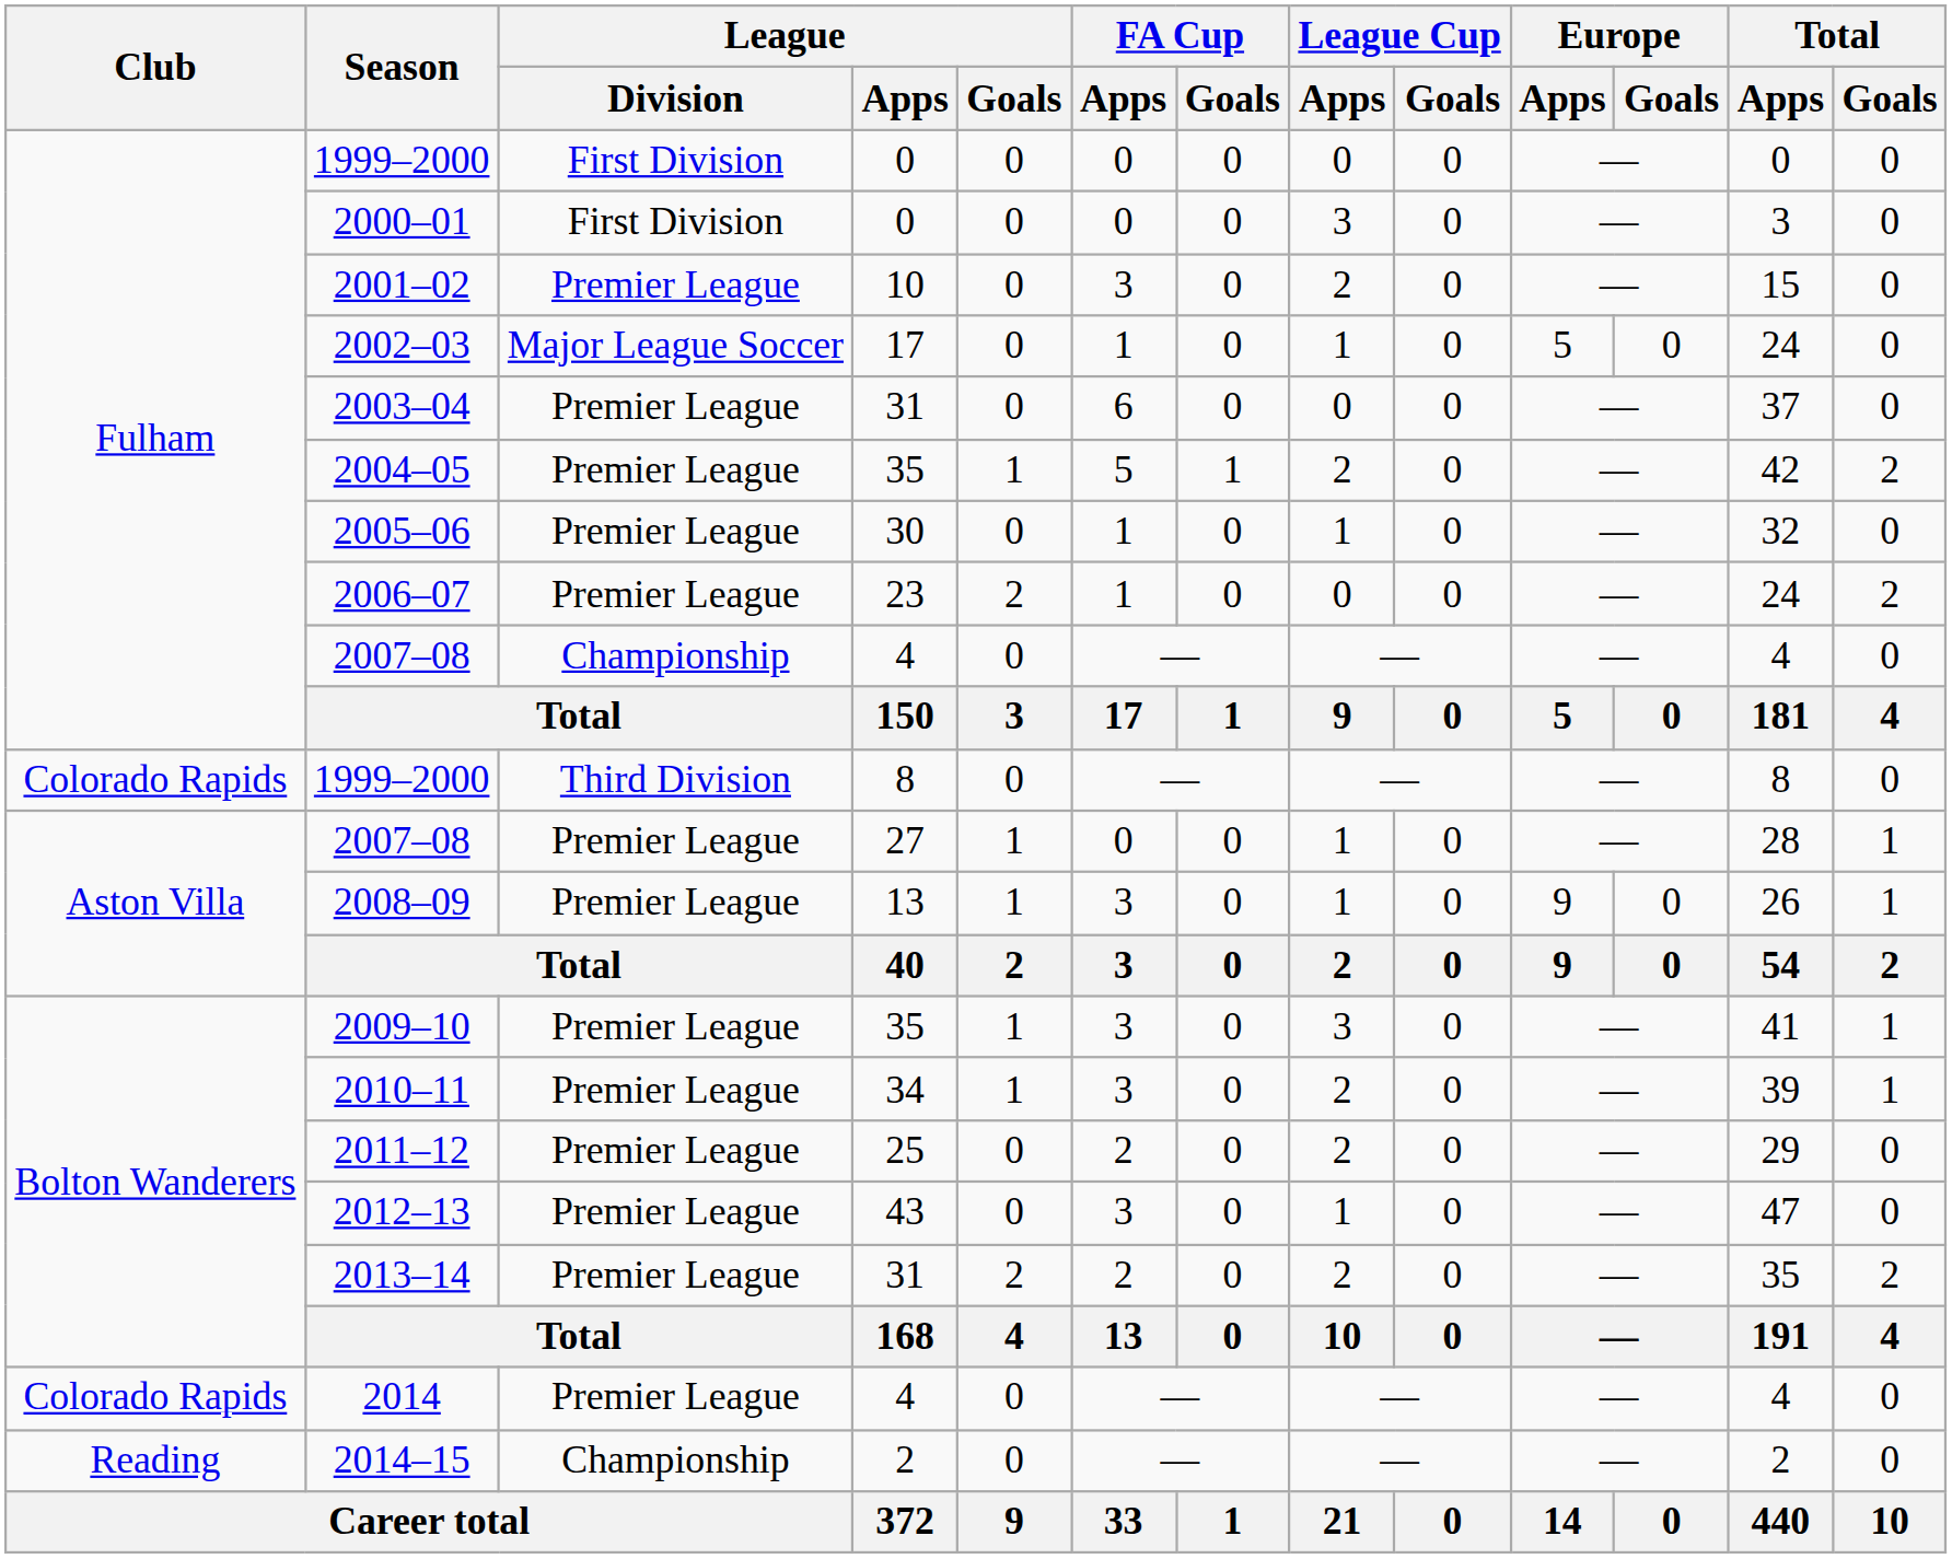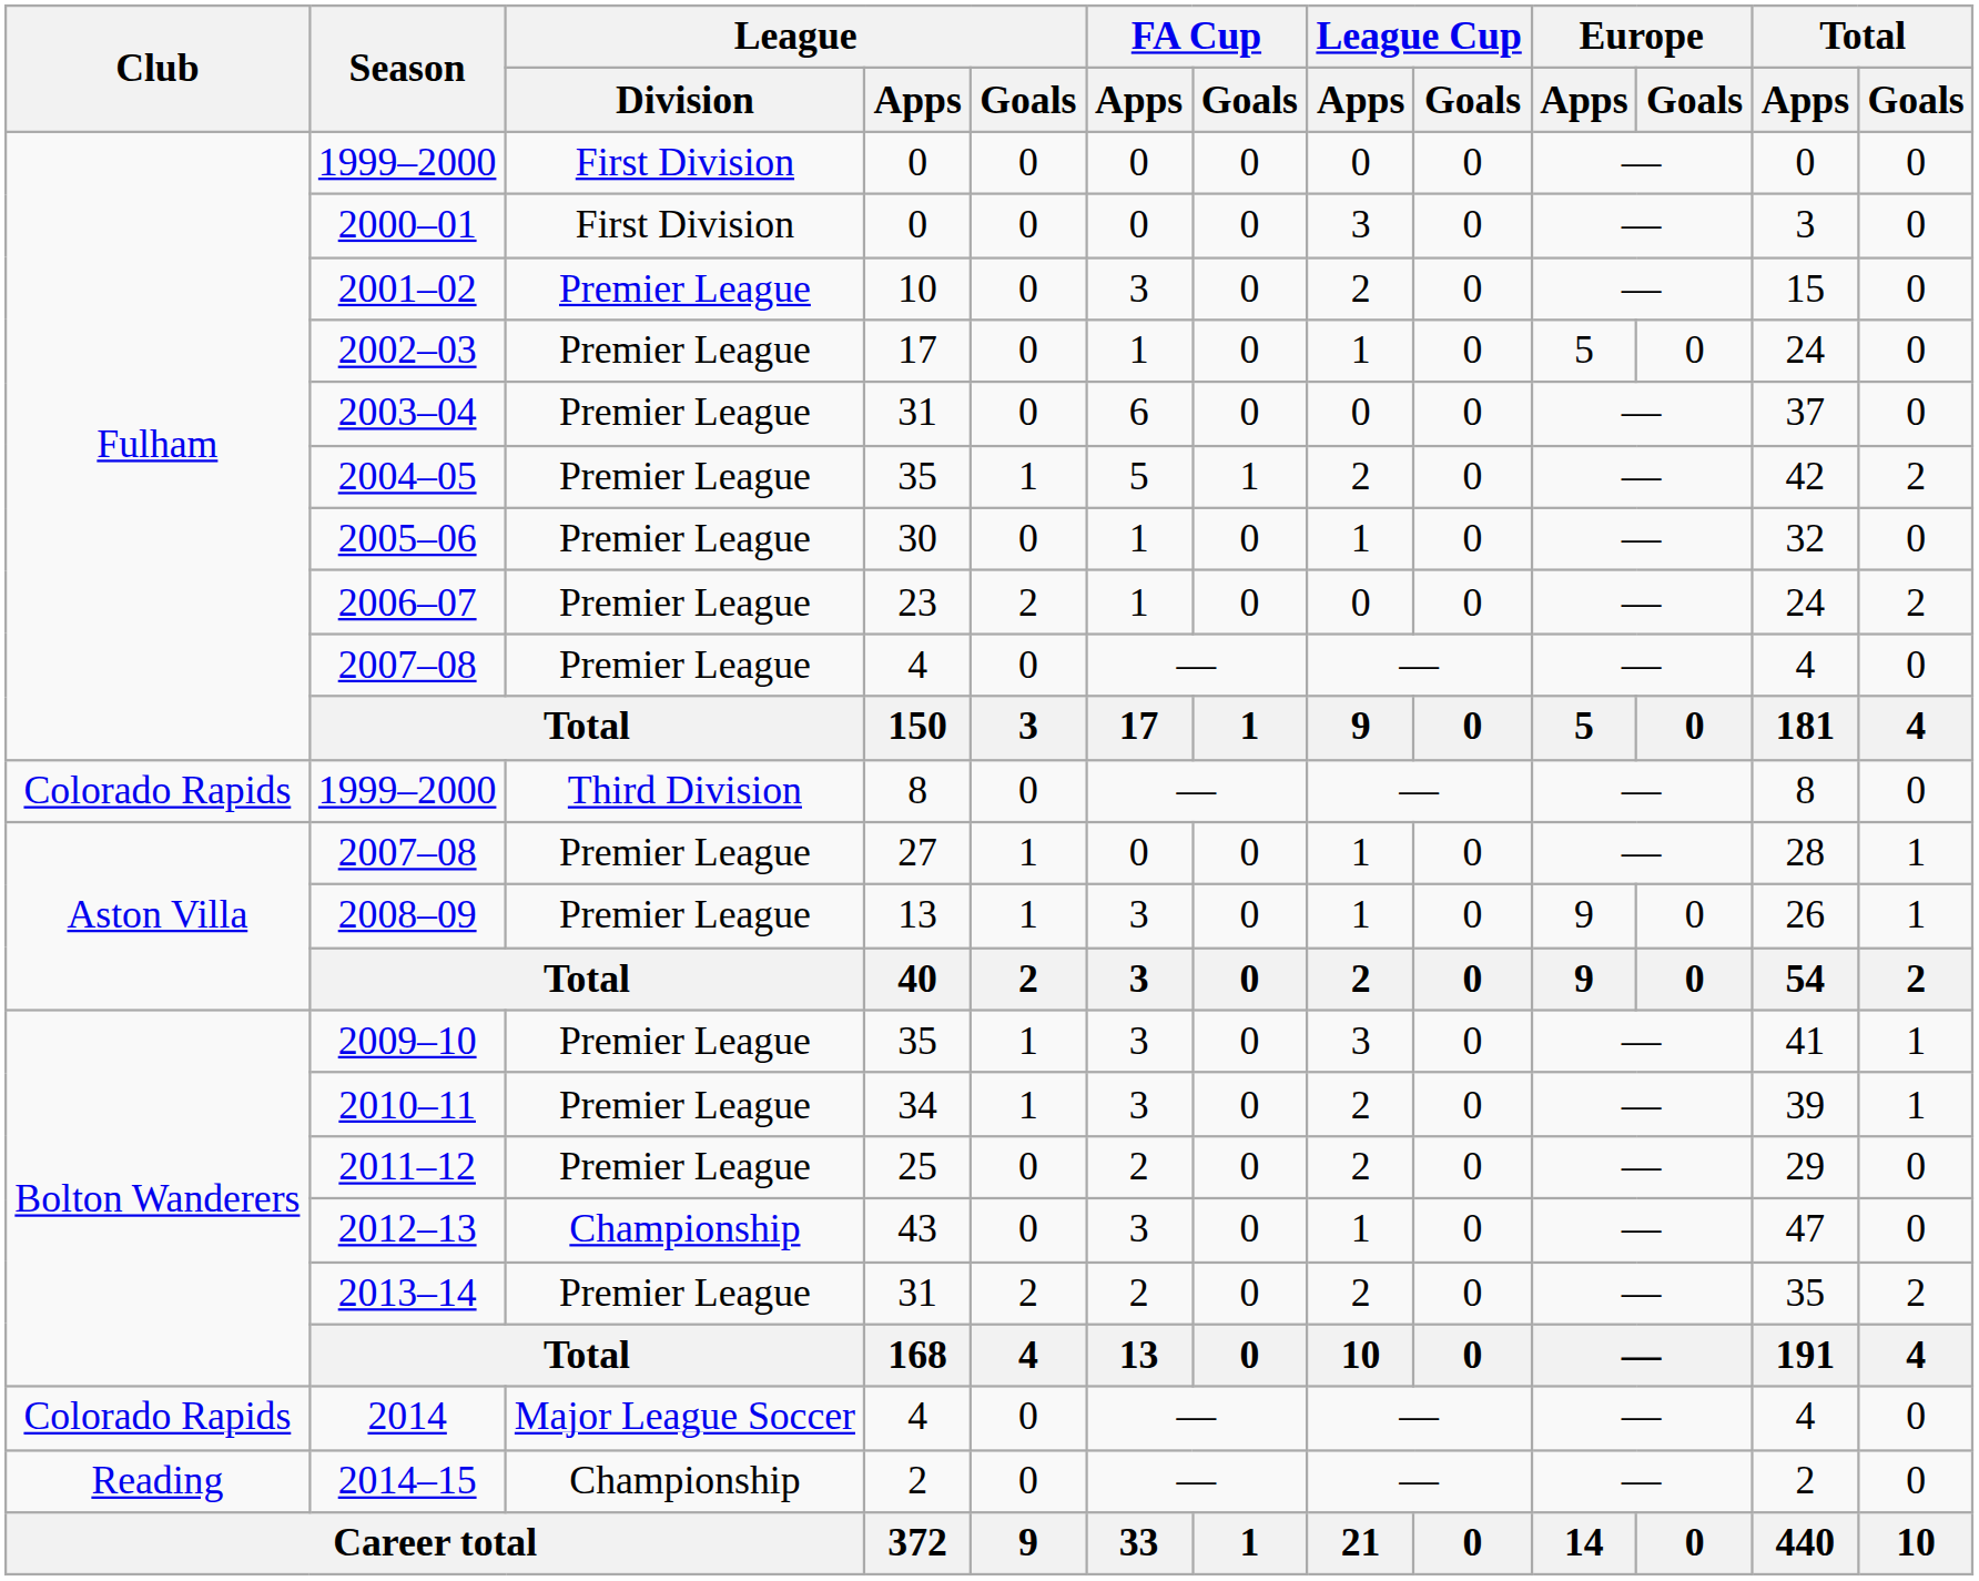2002–03 | League / Division: Major League Soccer -> Premier League
2007–08 / 4 | League / Division: Championship -> Premier League
2012–13 | League / Division: Premier League -> Championship
2014 | League / Division: Premier League -> Major League Soccer
